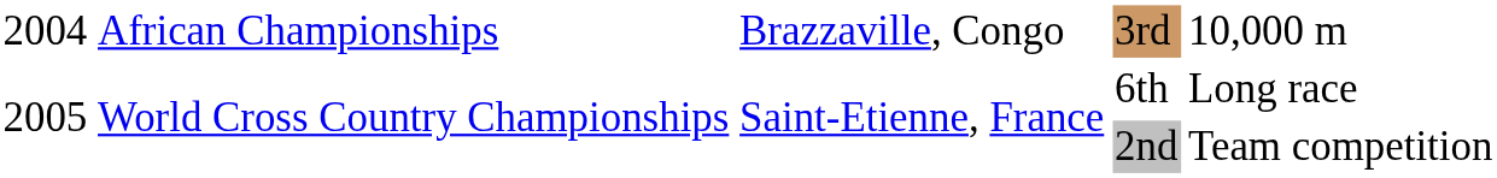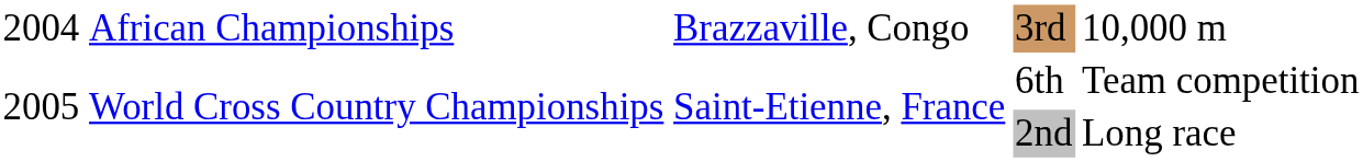6th | column 5: Long race -> Team competition
2nd | column 5: Team competition -> Long race
